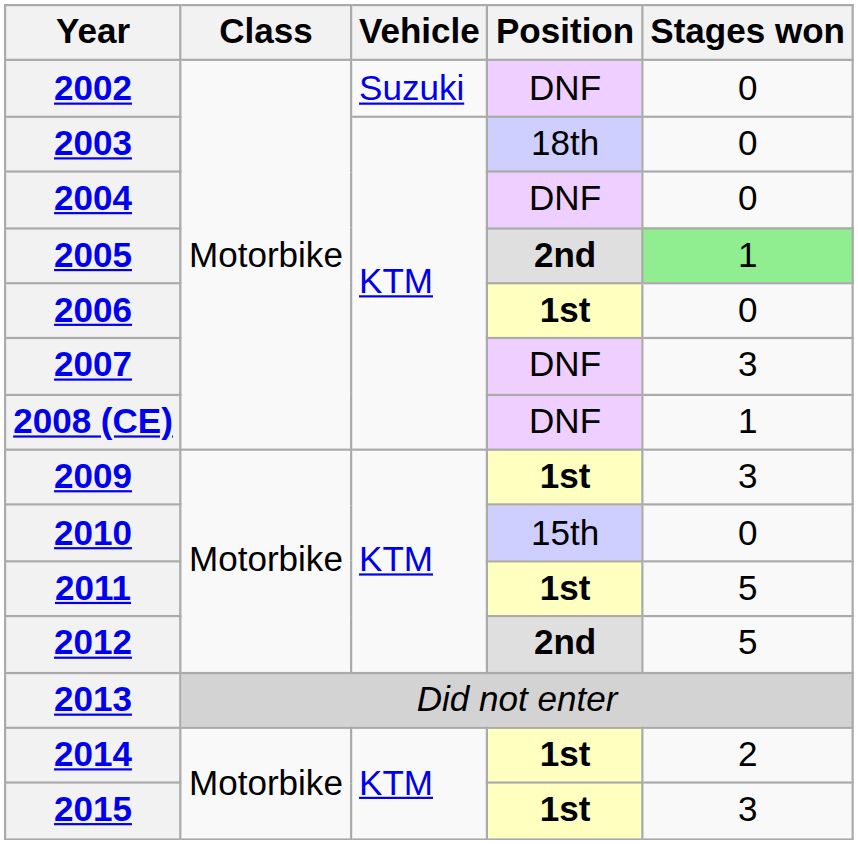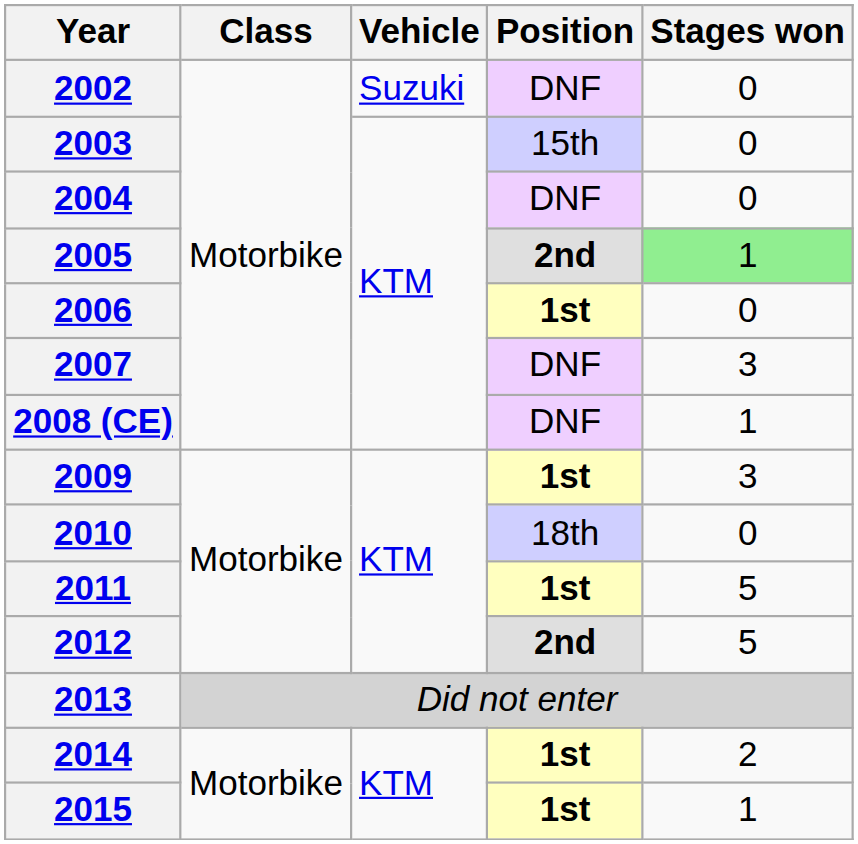2003 | Position: 18th -> 15th
2010 | Position: 15th -> 18th
2015 | Stages won: 3 -> 1
